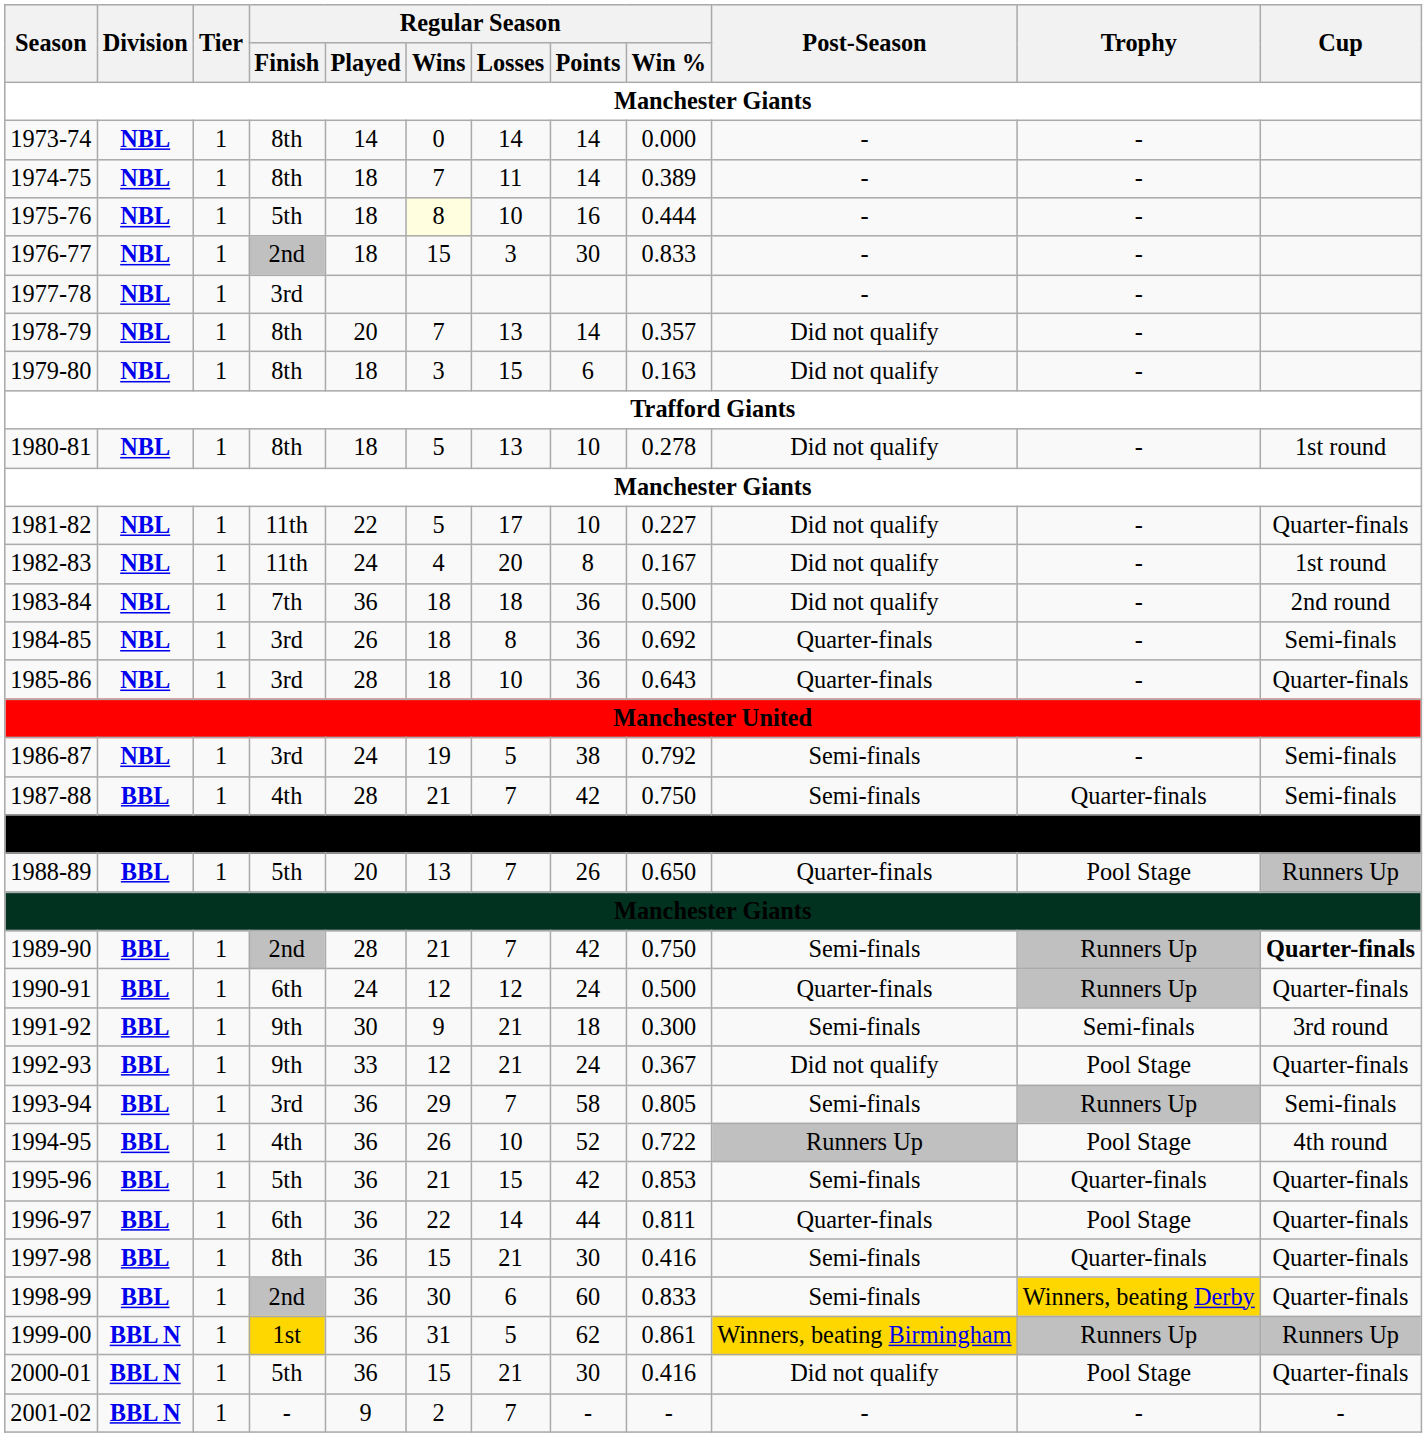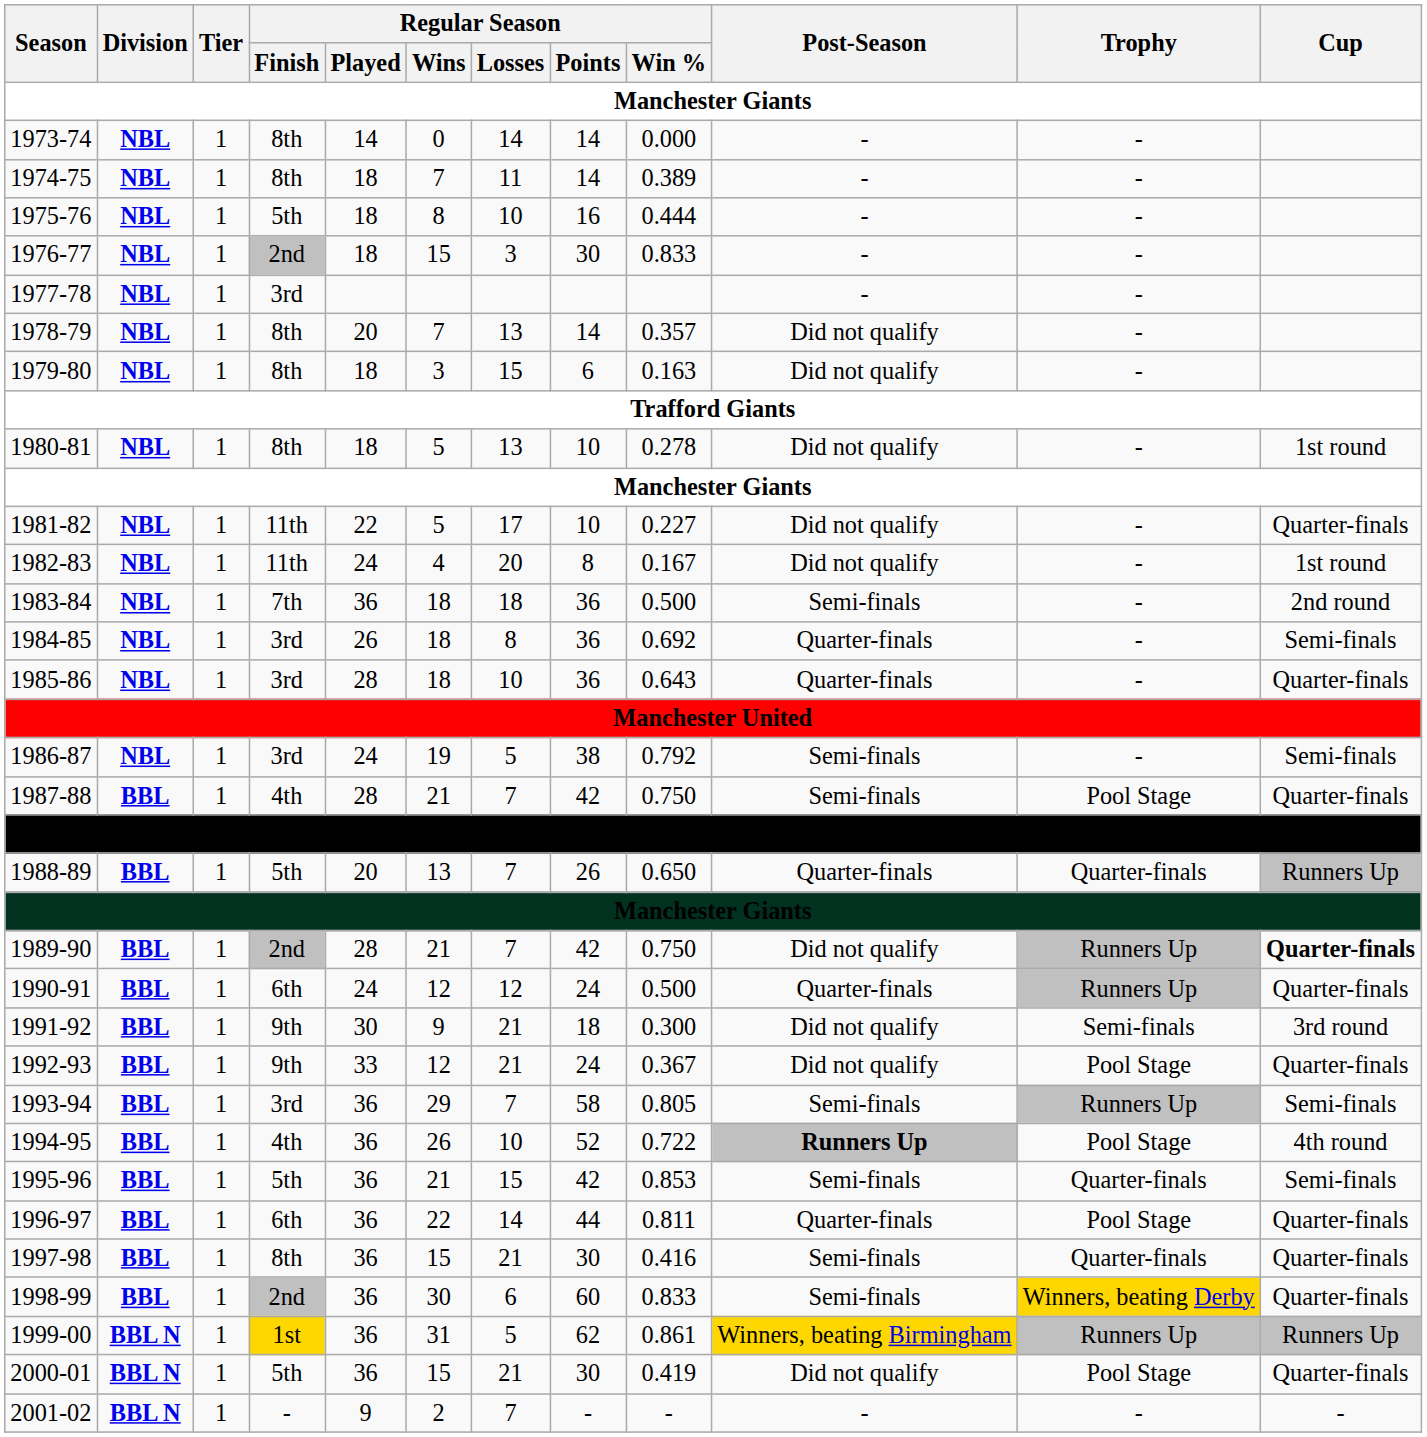1975-76 | Regular Season / Wins: lightyellow background -> no background
1983-84 | Post-Season: Did not qualify -> Semi-finals
1987-88 | Trophy: Quarter-finals -> Pool Stage
1987-88 | Cup: Semi-finals -> Quarter-finals
1988-89 | Trophy: Pool Stage -> Quarter-finals
1989-90 | Post-Season: Semi-finals -> Did not qualify
1991-92 | Post-Season: Semi-finals -> Did not qualify
1994-95 | Post-Season: normal -> bold
1995-96 | Cup: Quarter-finals -> Semi-finals
2000-01 | Regular Season / Win %: 0.416 -> 0.419
